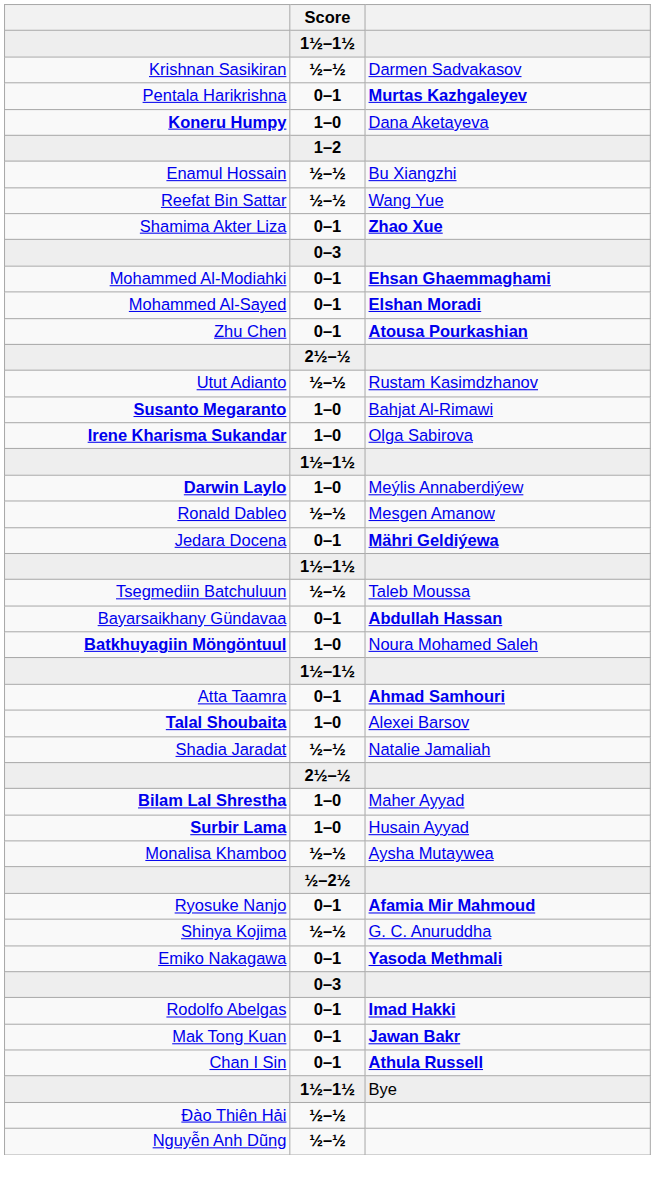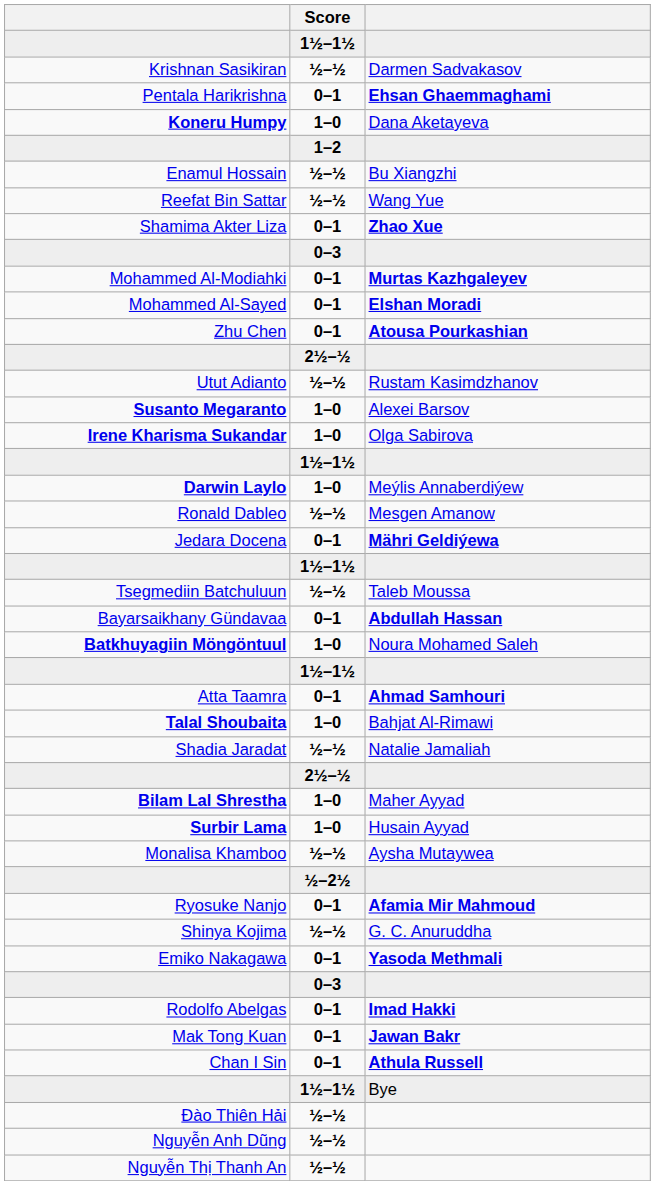Pentala Harikrishna | column 3: Murtas Kazhgaleyev -> Ehsan Ghaemmaghami
Mohammed Al-Modiahki | column 3: Ehsan Ghaemmaghami -> Murtas Kazhgaleyev
Susanto Megaranto | column 3: Bahjat Al-Rimawi -> Alexei Barsov
Talal Shoubaita | column 3: Alexei Barsov -> Bahjat Al-Rimawi
+ row: Nguyễn Thị Thanh An | ½–½
